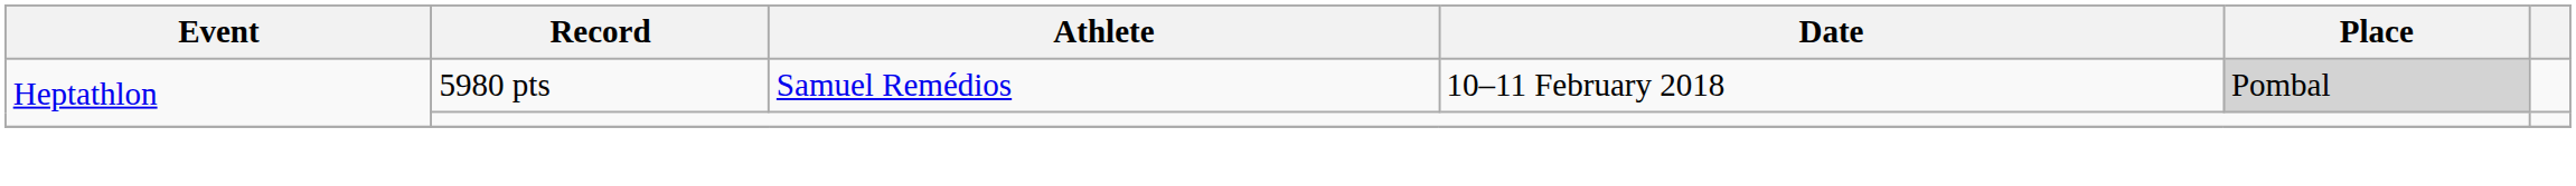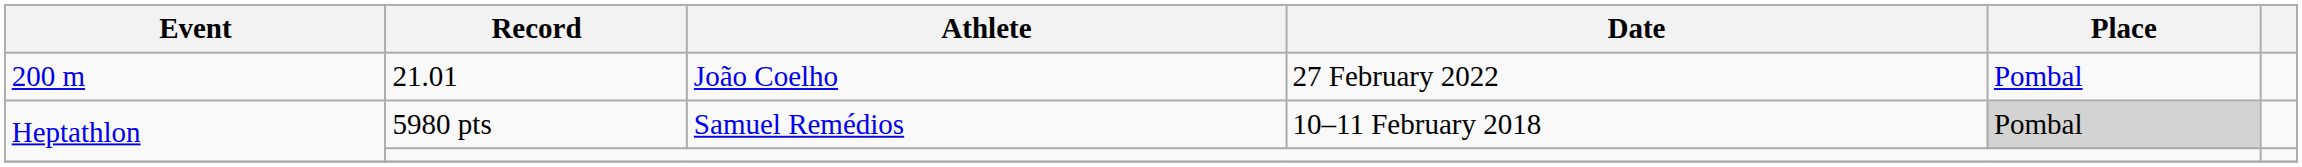+ row: 200 m | 21.01 | João Coelho | 27 February 2022 | Pombal
